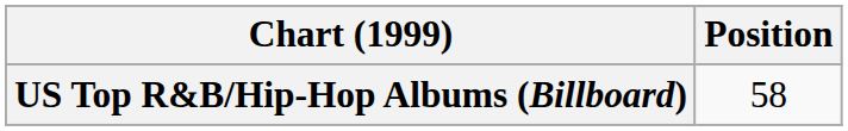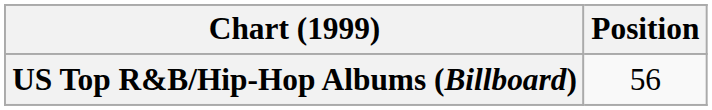US Top R&B/Hip-Hop Albums (Billboard) | Position: 58 -> 56
